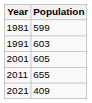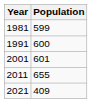1991 | Population: 603 -> 600
2001 | Population: 605 -> 601
